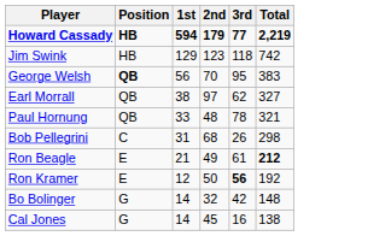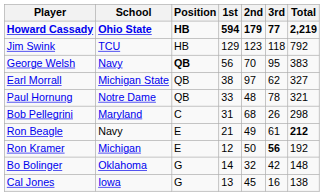+ column: School | Ohio State | TCU | Navy | Michigan State | Notre Dame | Maryland | Navy | Michigan | Oklahoma | Iowa
Jim Swink | Total: 742 -> 792
Cal Jones | 1st: 14 -> 13
